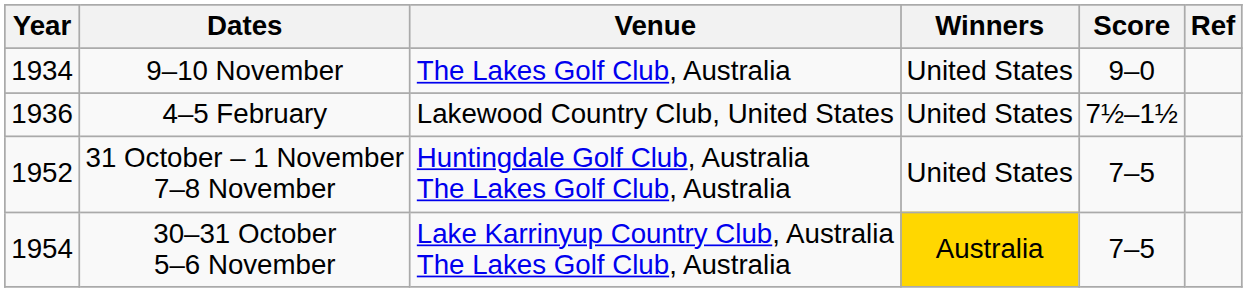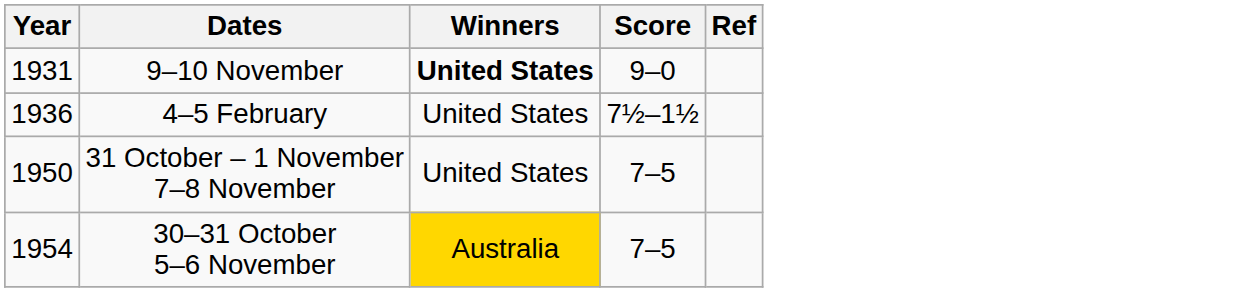- column: Venue | The Lakes Golf Club, Australia | Lakewood Country Club, United States | Huntingdale Golf Club, Australia The Lakes Golf Club, Australia | Lake Karrinyup Country Club, Australia The Lakes Golf Club, Australia
9–10 November | Year: 1934 -> 1931
9–10 November | Winners: normal -> bold
31 October – 1 November 7–8 November | Year: 1952 -> 1950
